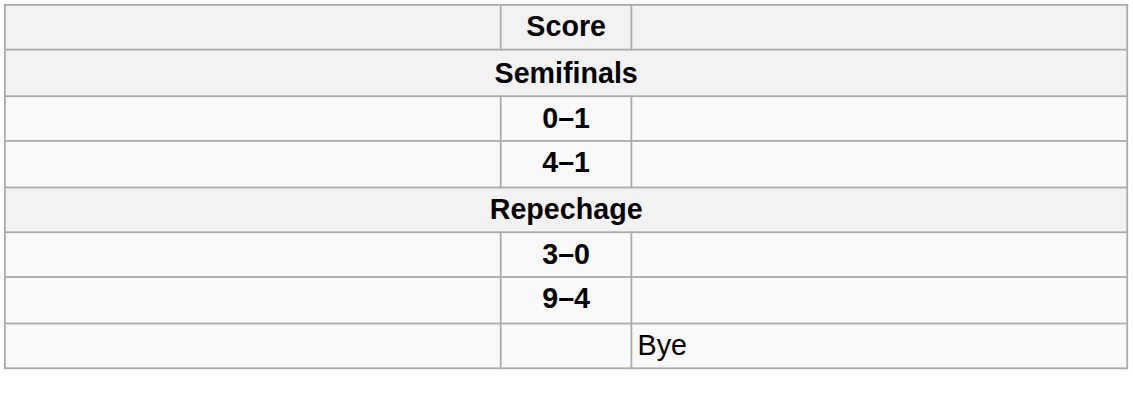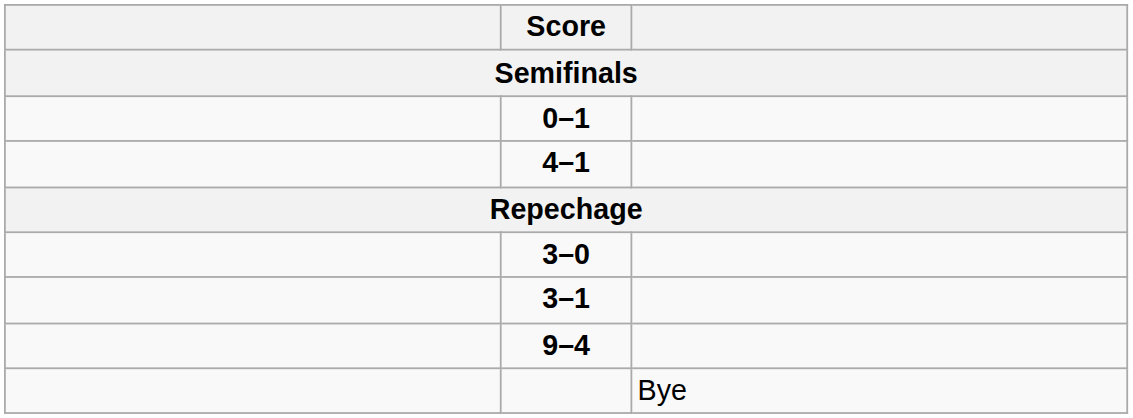+ row: 3–1
